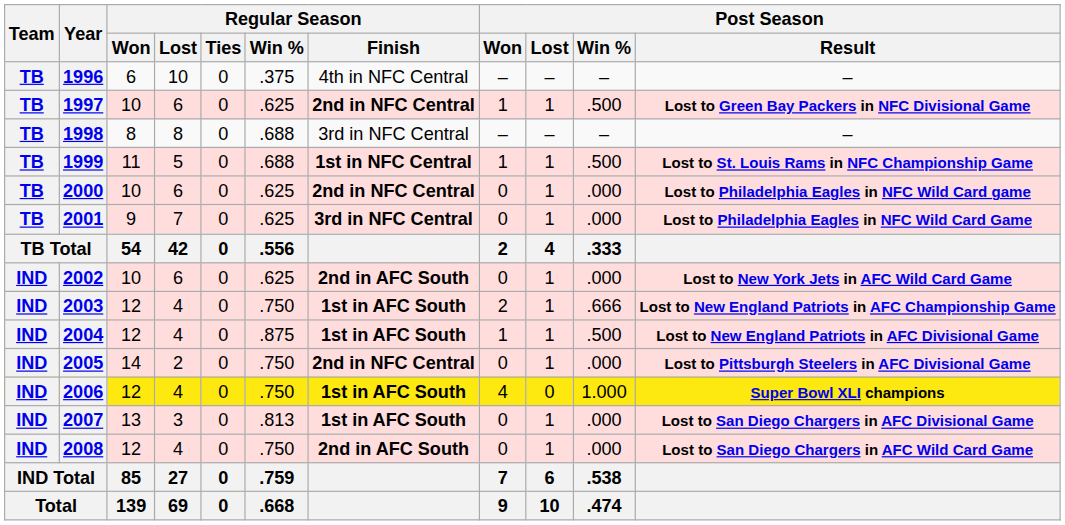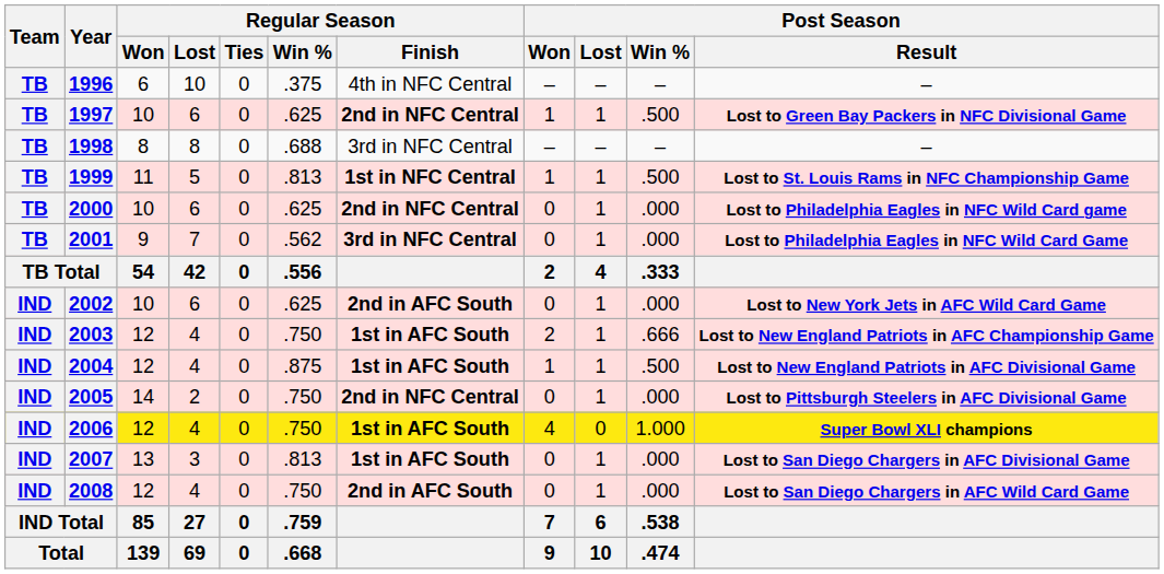1999 | Regular Season / Win %: .688 -> .813
2001 | Regular Season / Win %: .625 -> .562
